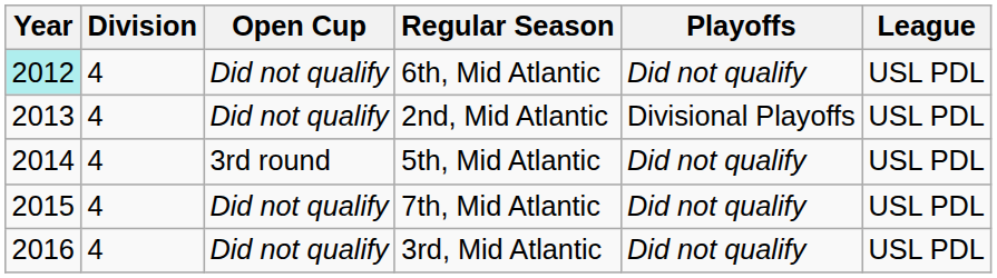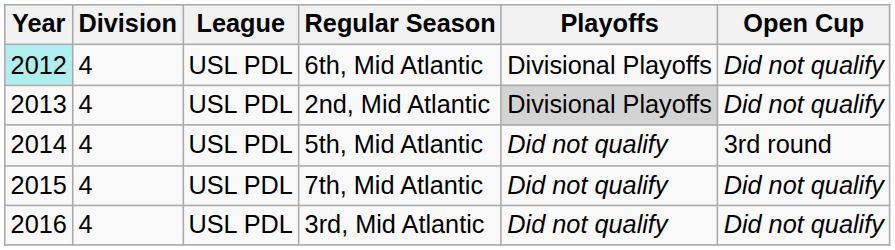columns swapped: League <-> Open Cup
6th, Mid Atlantic | Playoffs: Did not qualify -> Divisional Playoffs
2nd, Mid Atlantic | Playoffs: no background -> lightgrey background
